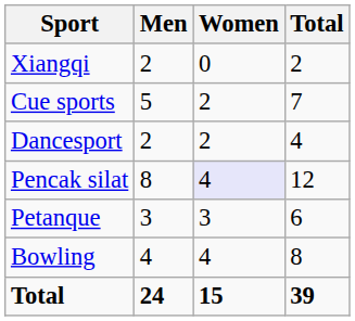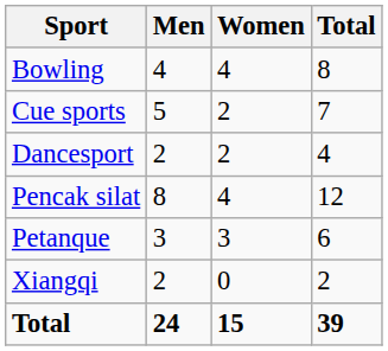rows swapped: Bowling <-> Xiangqi
Pencak silat | Women: lavender background -> no background
